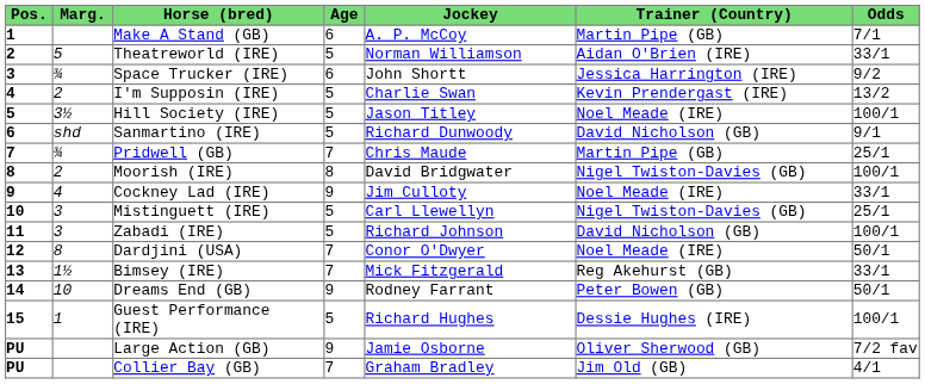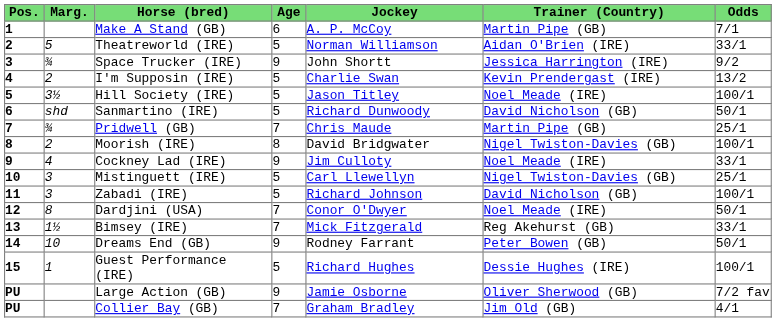Space Trucker (IRE) | Age: 6 -> 9
Sanmartino (IRE) | Odds: 9/1 -> 50/1
